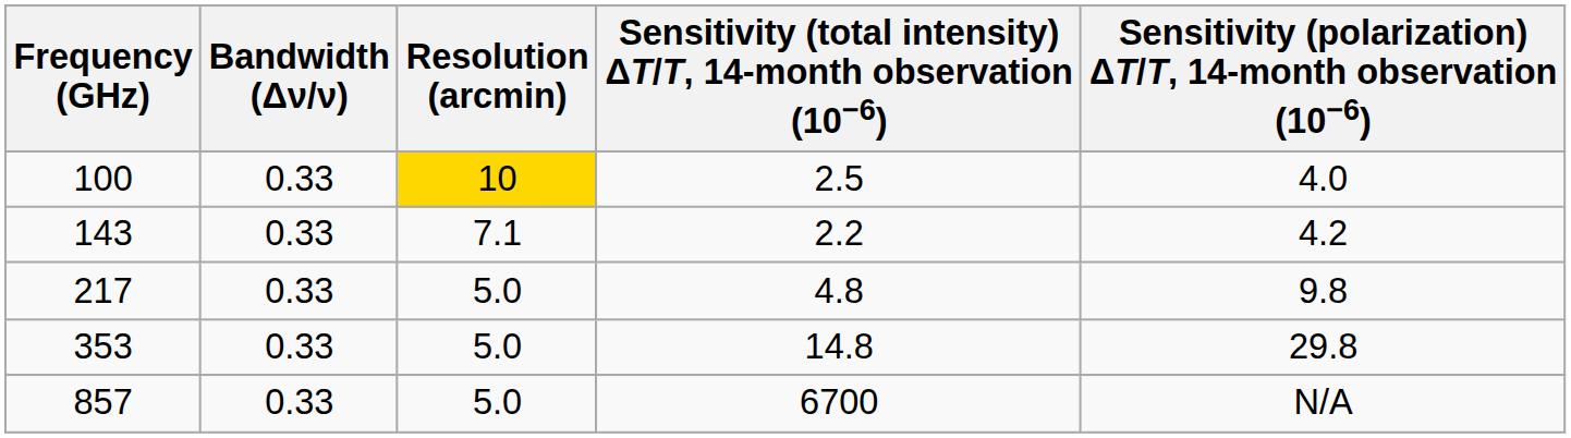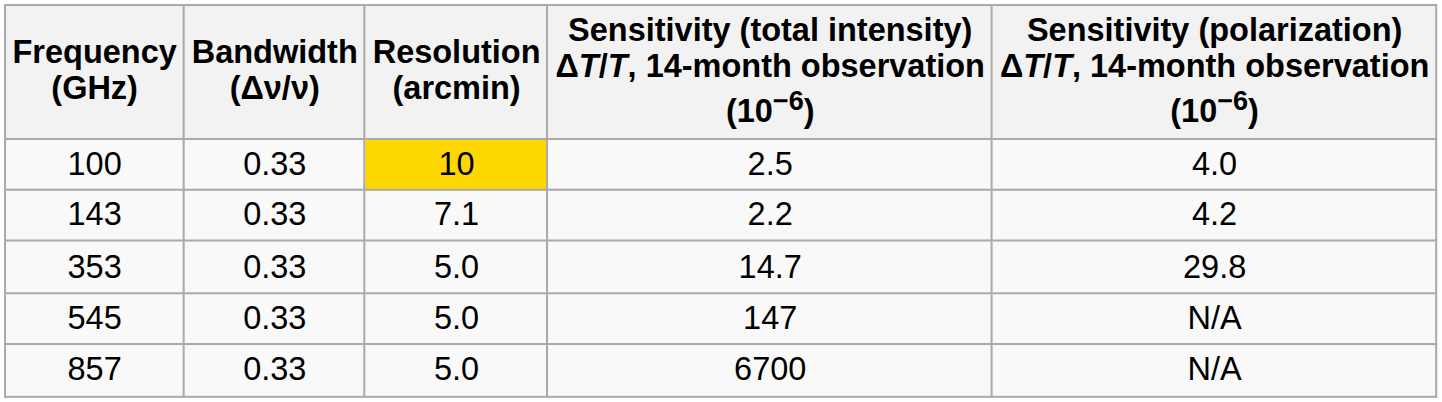- row: 217 | 0.33 | 5.0 | 4.8 | 9.8
353 | column 4: 14.8 -> 14.7
+ row: 545 | 0.33 | 5.0 | 147 | N/A
